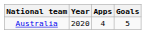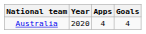Australia | Goals: 5 -> 4
